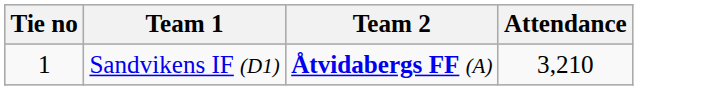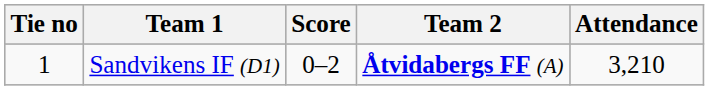+ column: Score | 0–2
